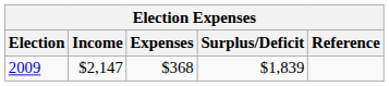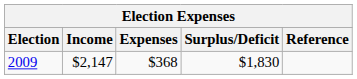2009 | Surplus/Deficit: $1,839 -> $1,830
